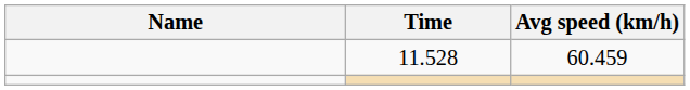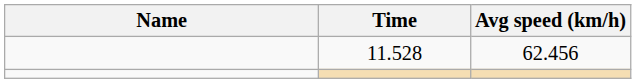11.528 | Avg speed (km/h): 60.459 -> 62.456
